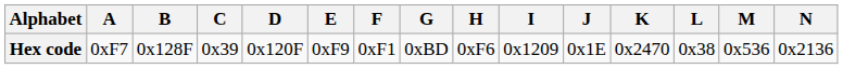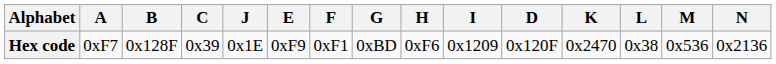columns swapped: D <-> J
